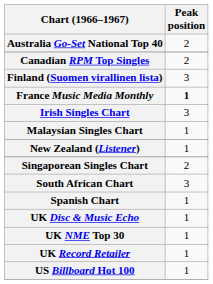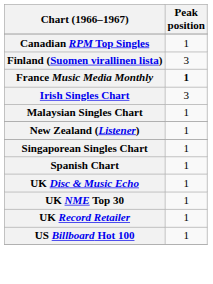- row: Australia Go-Set National Top 40 | 2
Canadian RPM Top Singles | Peak position: 2 -> 1
Singaporean Singles Chart | Peak position: 2 -> 1
- row: South African Chart | 3
